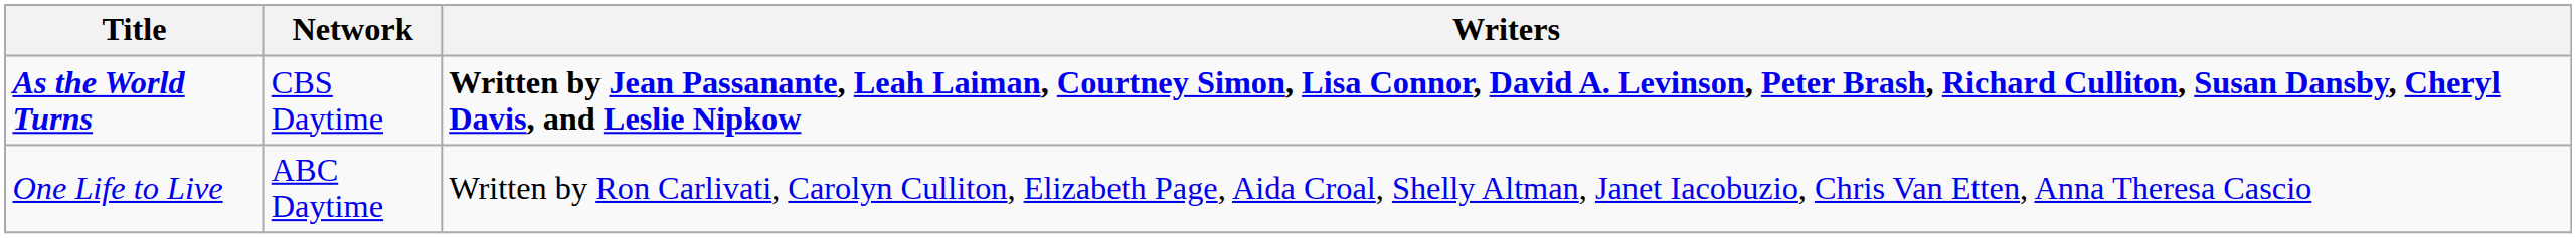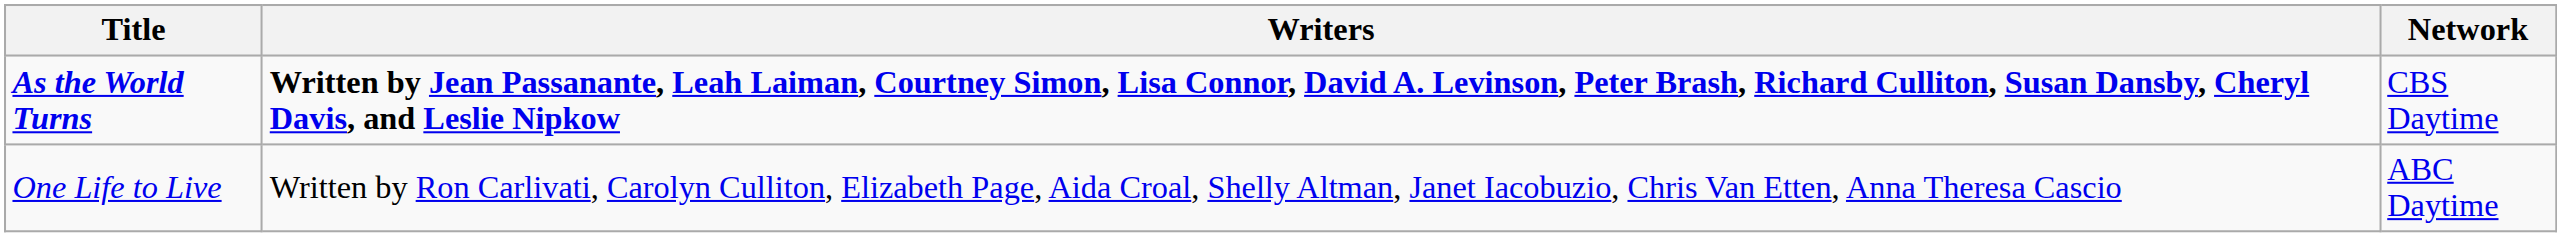columns swapped: Writers <-> Network
